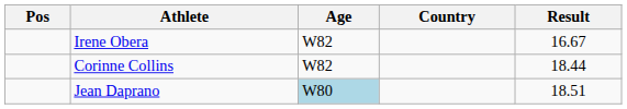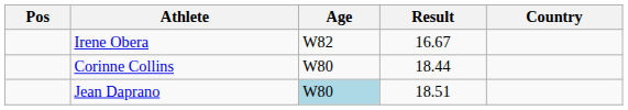columns swapped: Country <-> Result
Corinne Collins | Age: W82 -> W80
